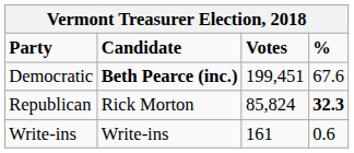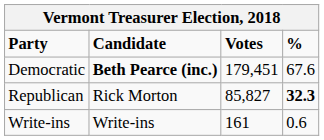Democratic | Votes: 199,451 -> 179,451
Republican | Votes: 85,824 -> 85,827
